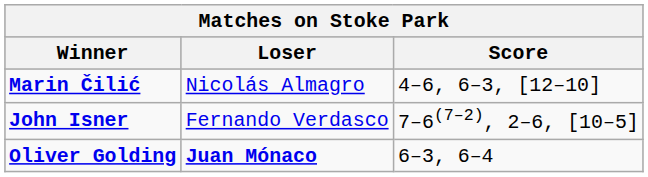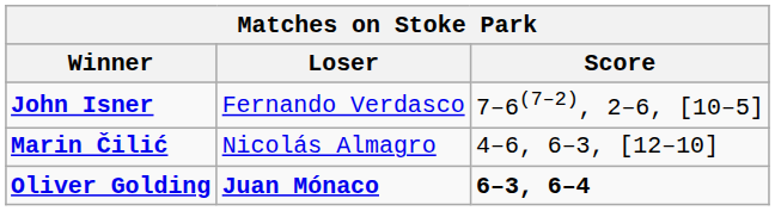rows swapped: John Isner <-> Marin Čilić
Oliver Golding | Score: normal -> bold
